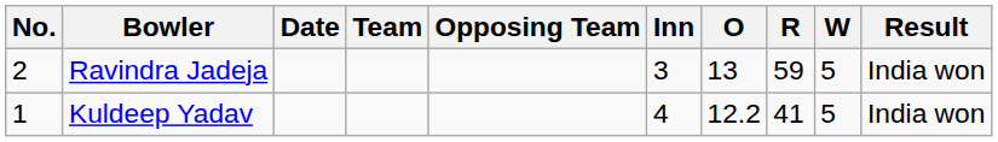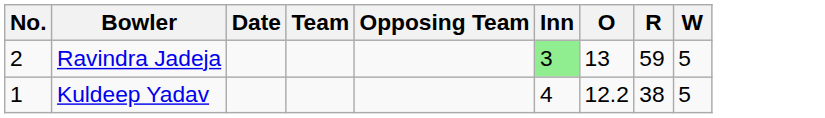- column: Result | India won | India won
Ravindra Jadeja | Inn: no background -> lightgreen background
Kuldeep Yadav | R: 41 -> 38
